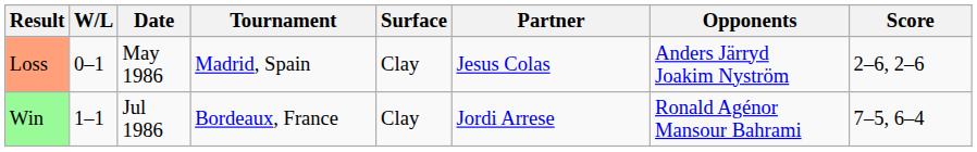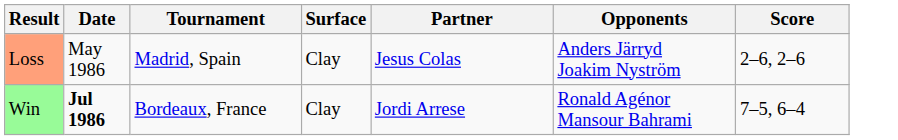- column: W/L | 0–1 | 1–1
Win | Date: normal -> bold
